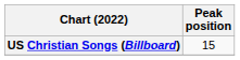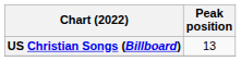US Christian Songs (Billboard) | Peak position: 15 -> 13
